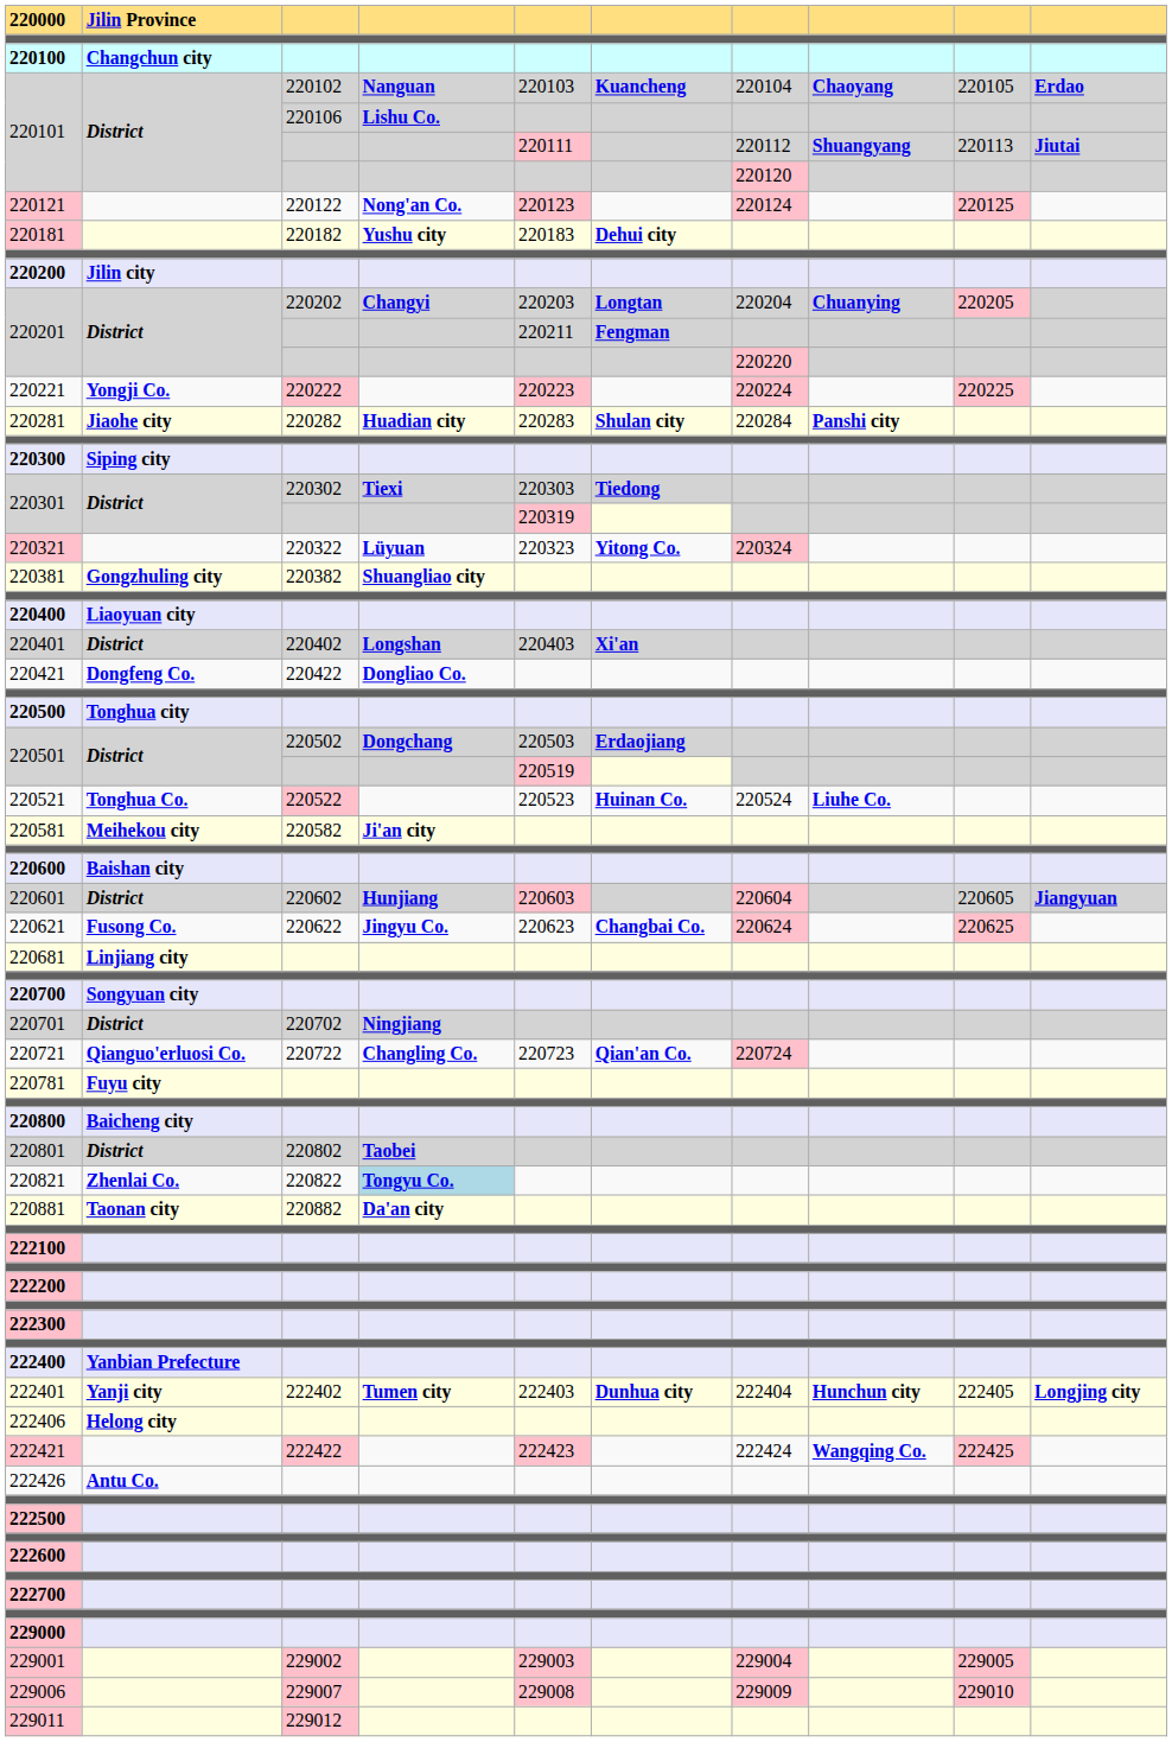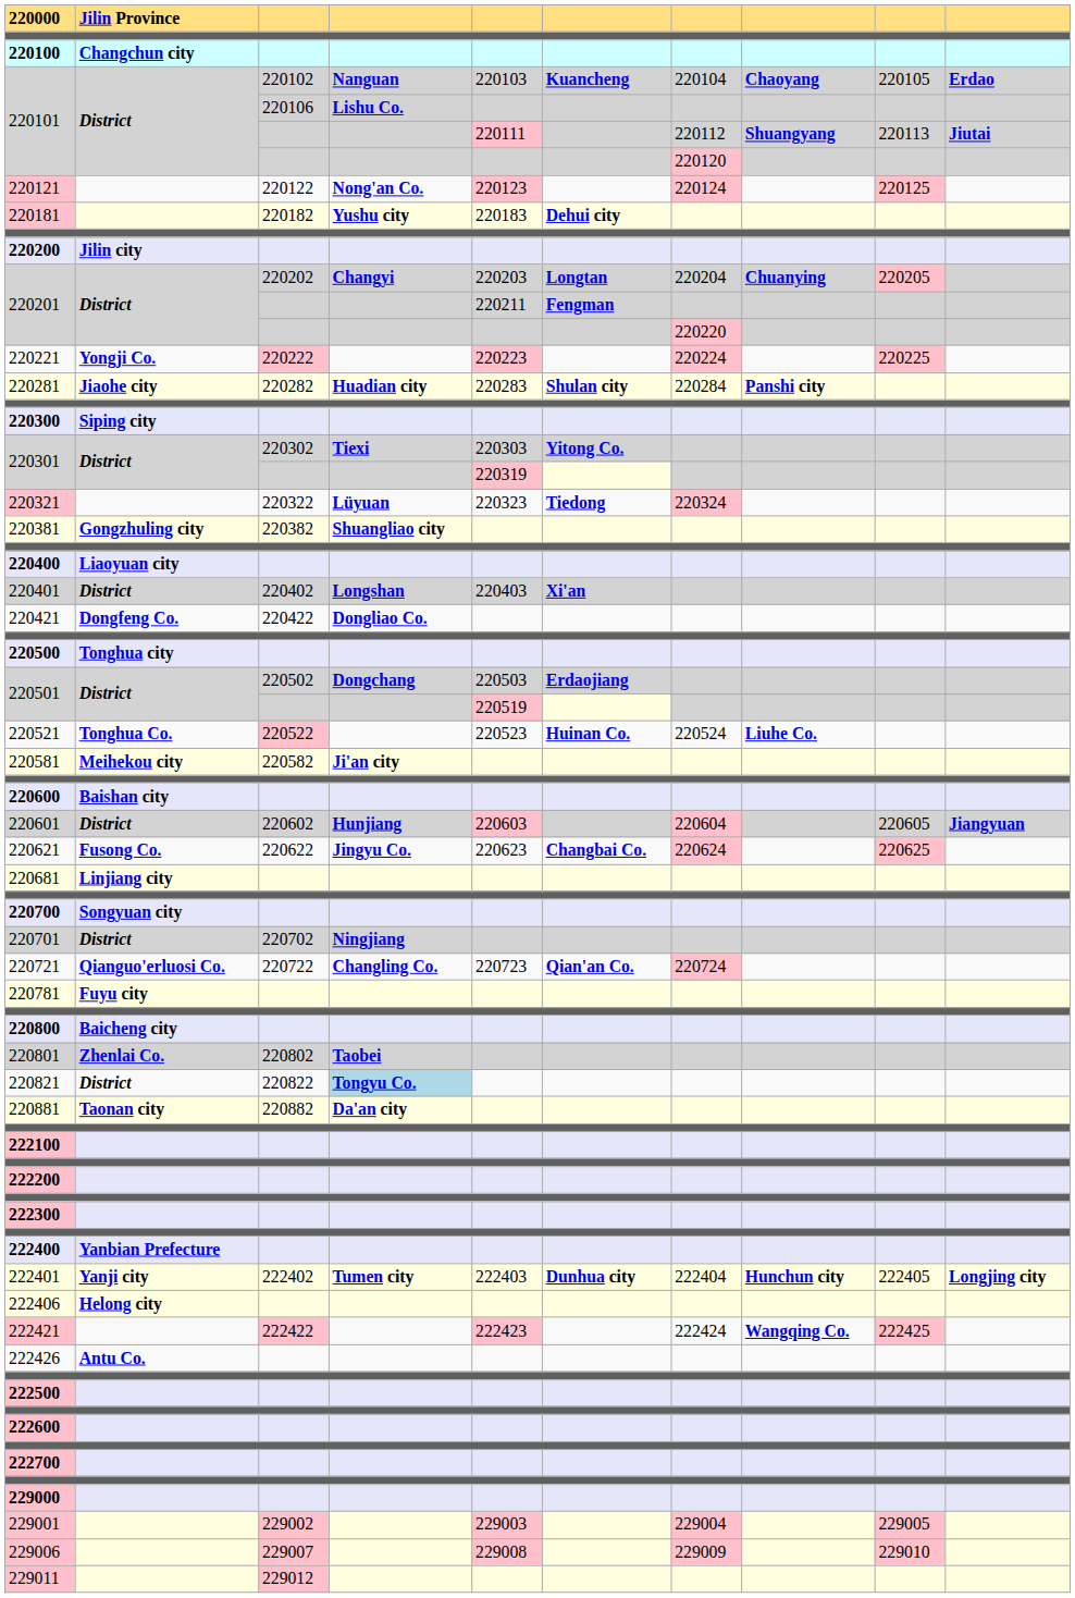220301 / 220302 | column 6: Tiedong -> Yitong Co.
220321 | column 6: Yitong Co. -> Tiedong
220801 | column 2: District -> Zhenlai Co.
220821 | column 2: Zhenlai Co. -> District
